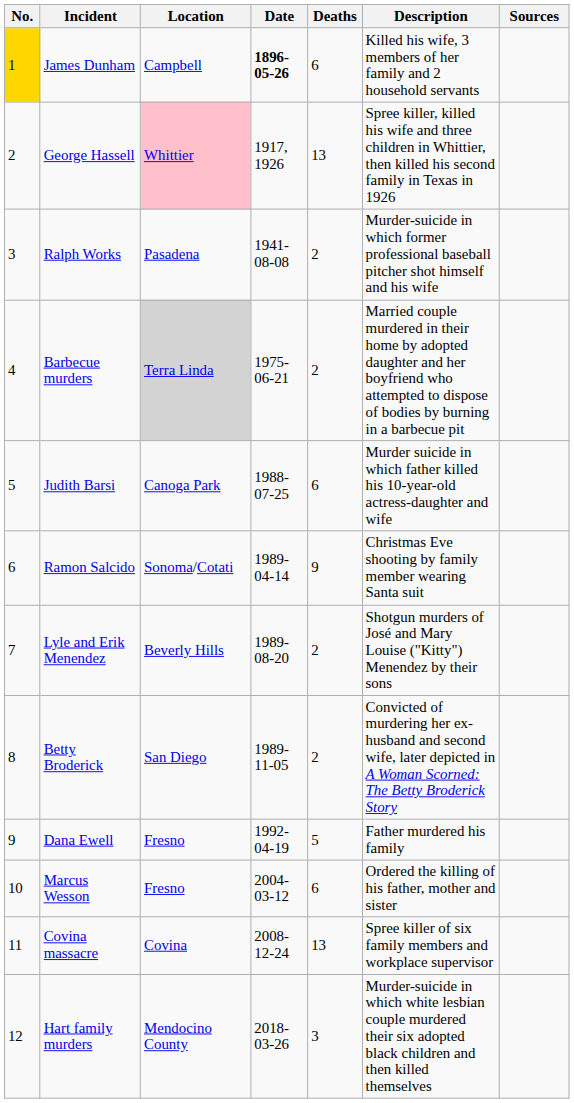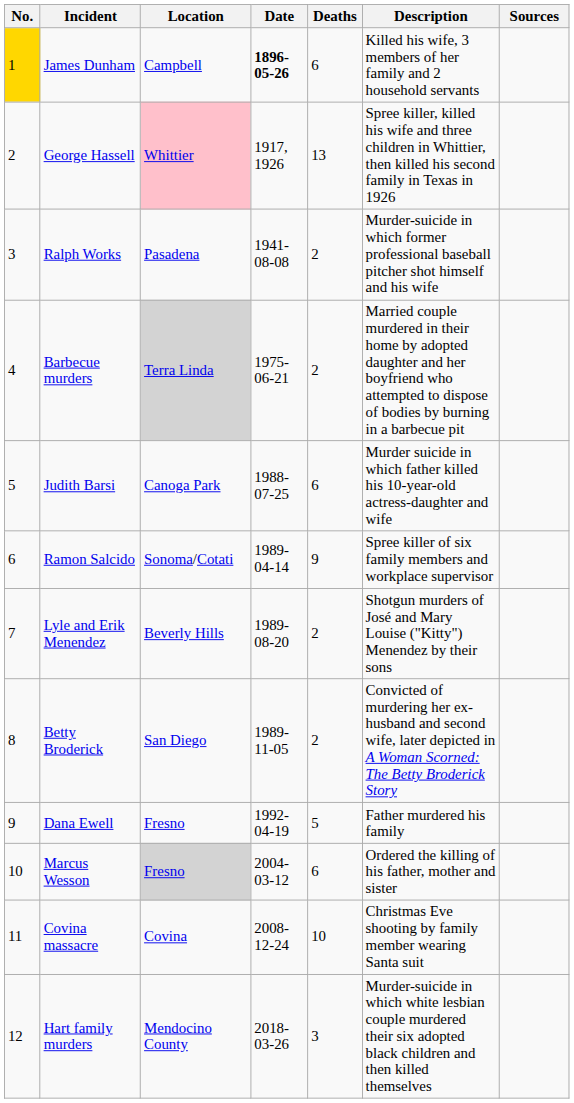Ramon Salcido | Description: Christmas Eve shooting by family member wearing Santa suit -> Spree killer of six family members and workplace supervisor
Marcus Wesson | Location: no background -> lightgrey background
Covina massacre | Deaths: 13 -> 10
Covina massacre | Description: Spree killer of six family members and workplace supervisor -> Christmas Eve shooting by family member wearing Santa suit
